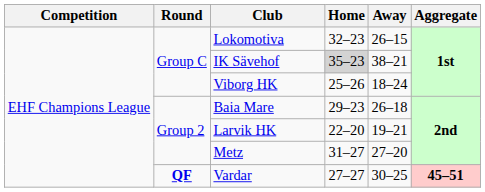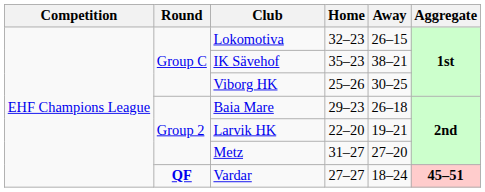IK Sävehof | Home: lightgrey background -> no background
Viborg HK | Away: 18–24 -> 30–25
Vardar | Away: 30–25 -> 18–24
